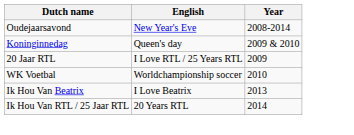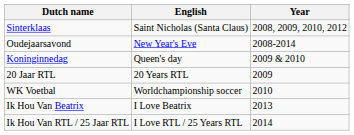+ row: Sinterklaas | Saint Nicholas (Santa Claus) | 2008, 2009, 2010, 2012
20 Jaar RTL | English: I Love RTL / 25 Years RTL -> 20 Years RTL
Ik Hou Van RTL / 25 Jaar RTL | English: 20 Years RTL -> I Love RTL / 25 Years RTL
